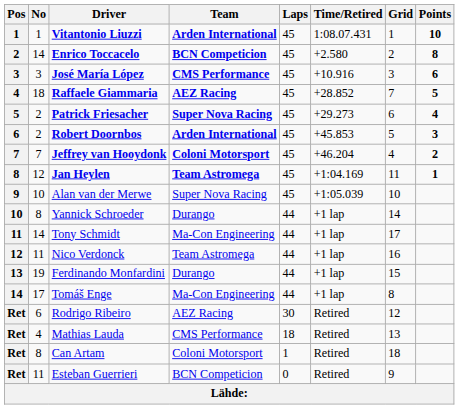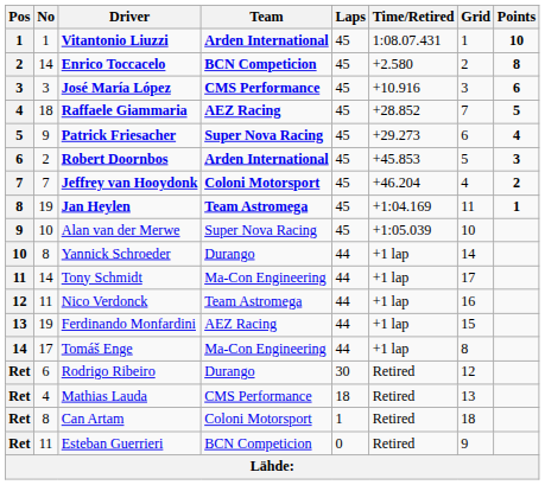Patrick Friesacher | No: 2 -> 9
Jan Heylen | No: 12 -> 19
Ferdinando Monfardini | Team: Durango -> AEZ Racing
Rodrigo Ribeiro | Team: AEZ Racing -> Durango
